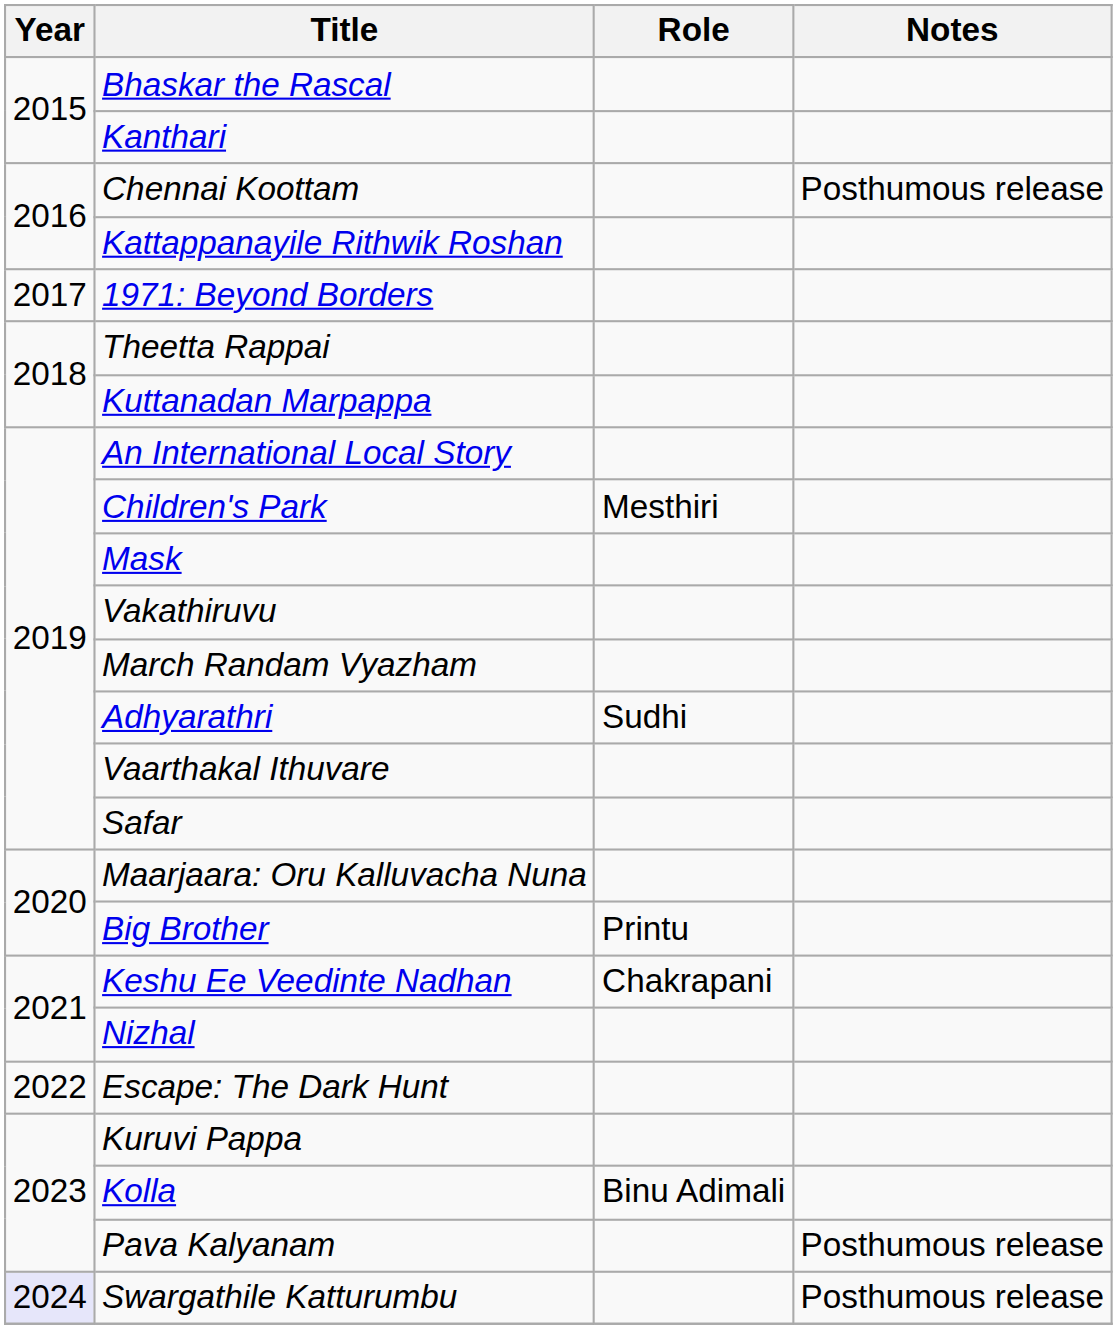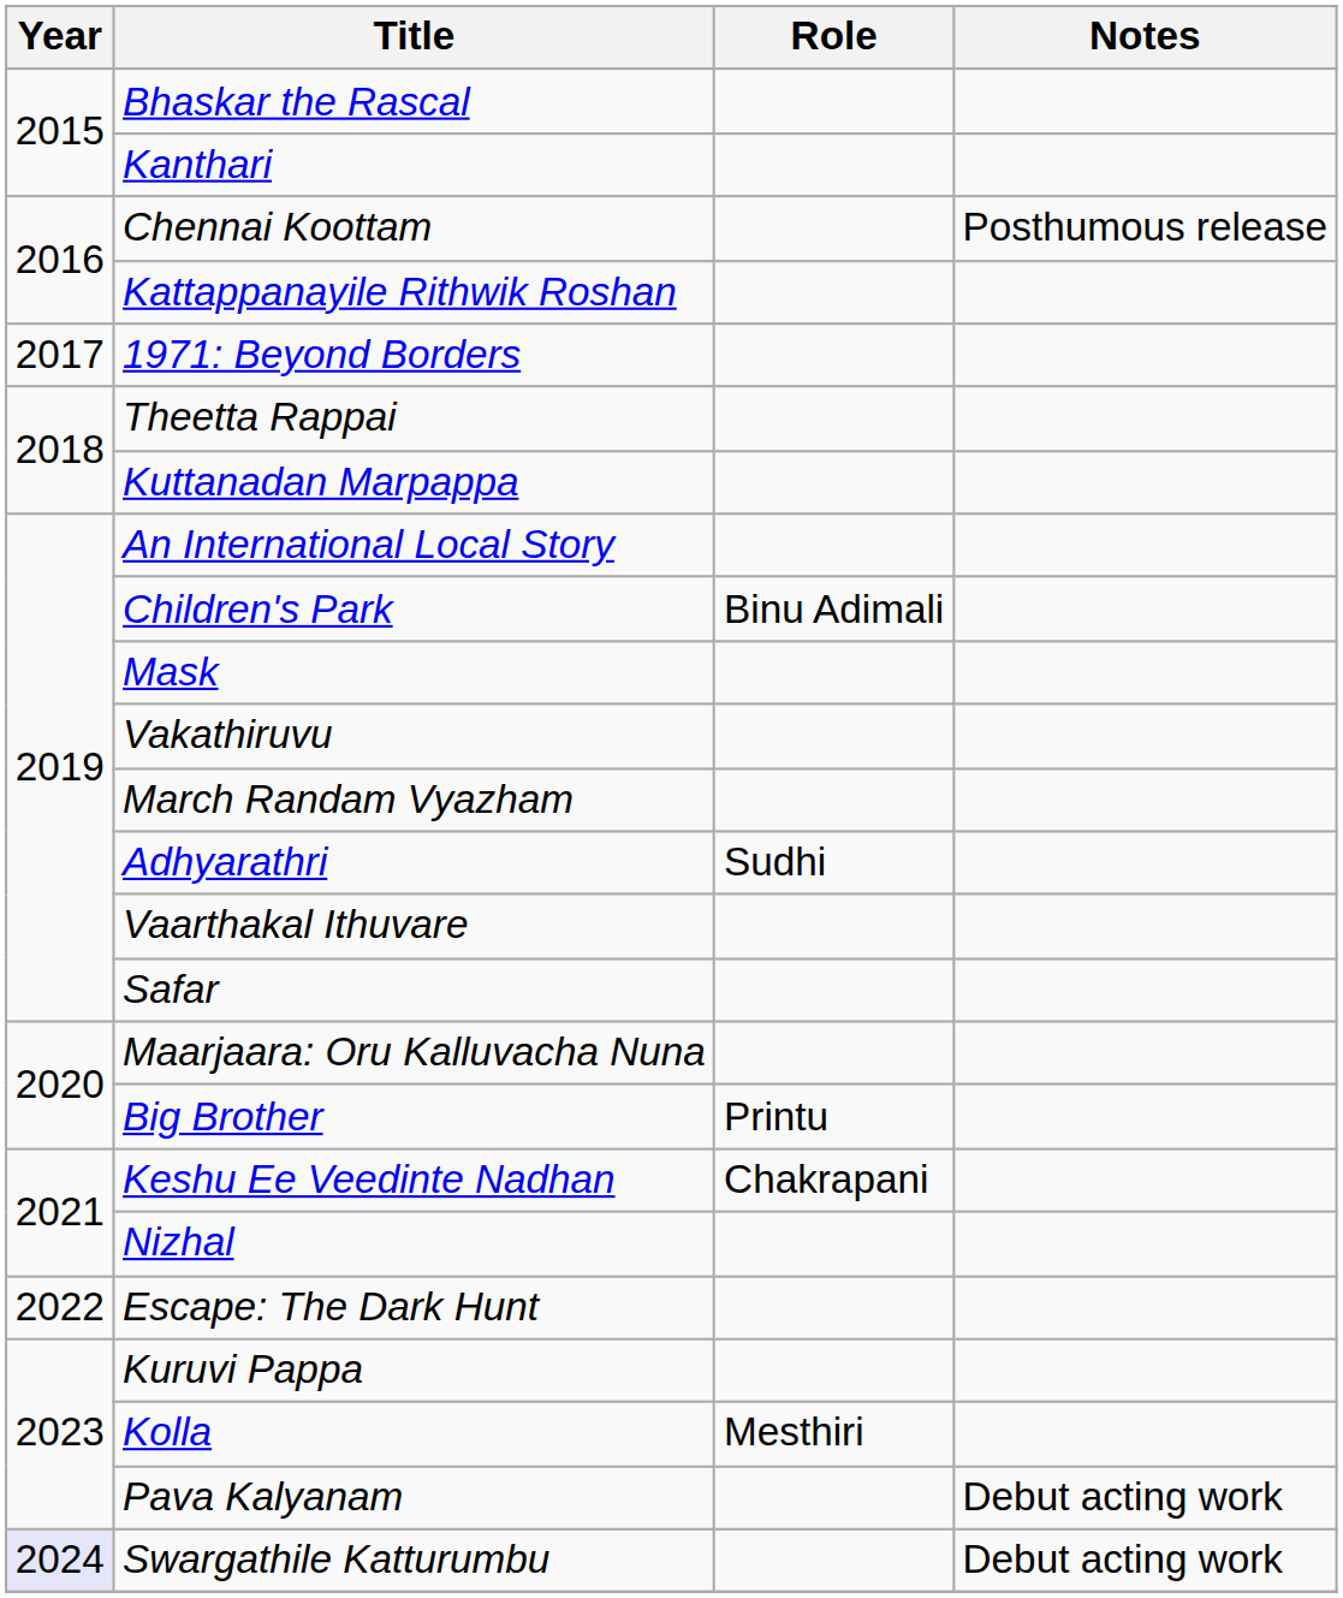Children's Park | Role: Mesthiri -> Binu Adimali
Kolla | Role: Binu Adimali -> Mesthiri
Pava Kalyanam | Notes: Posthumous release -> Debut acting work
Swargathile Katturumbu | Notes: Posthumous release -> Debut acting work
